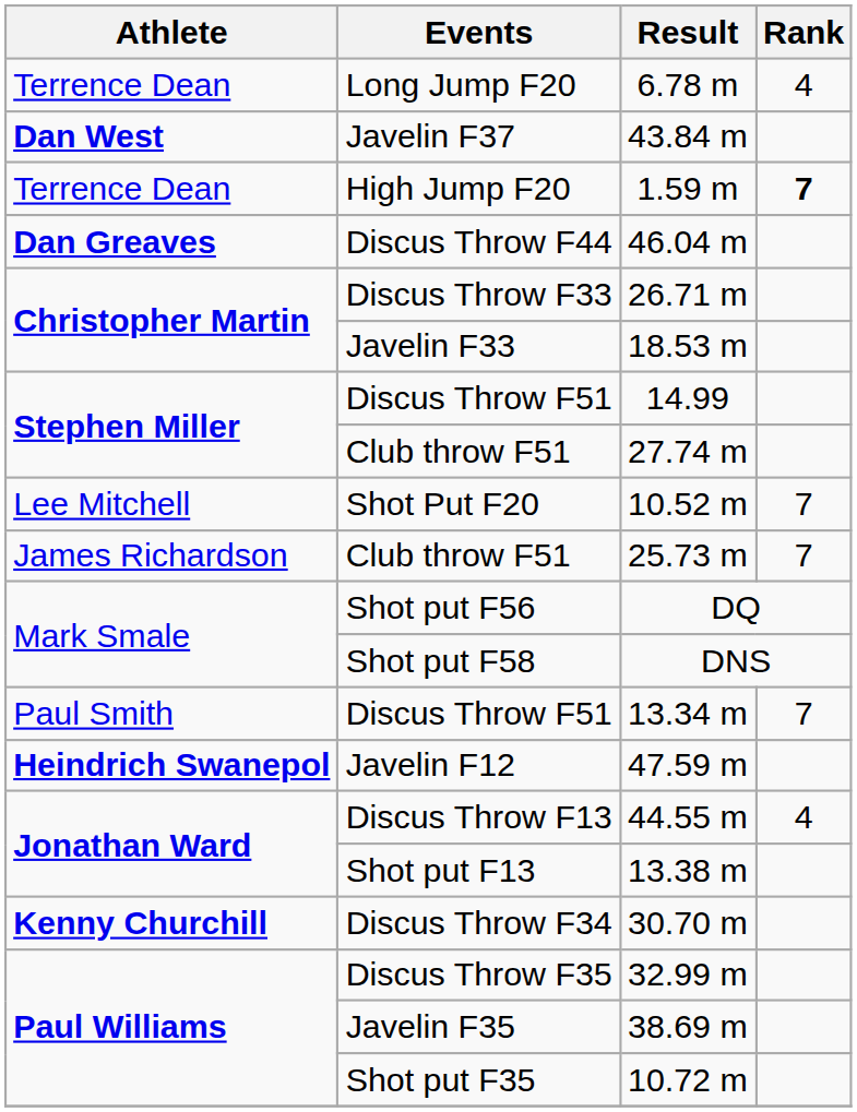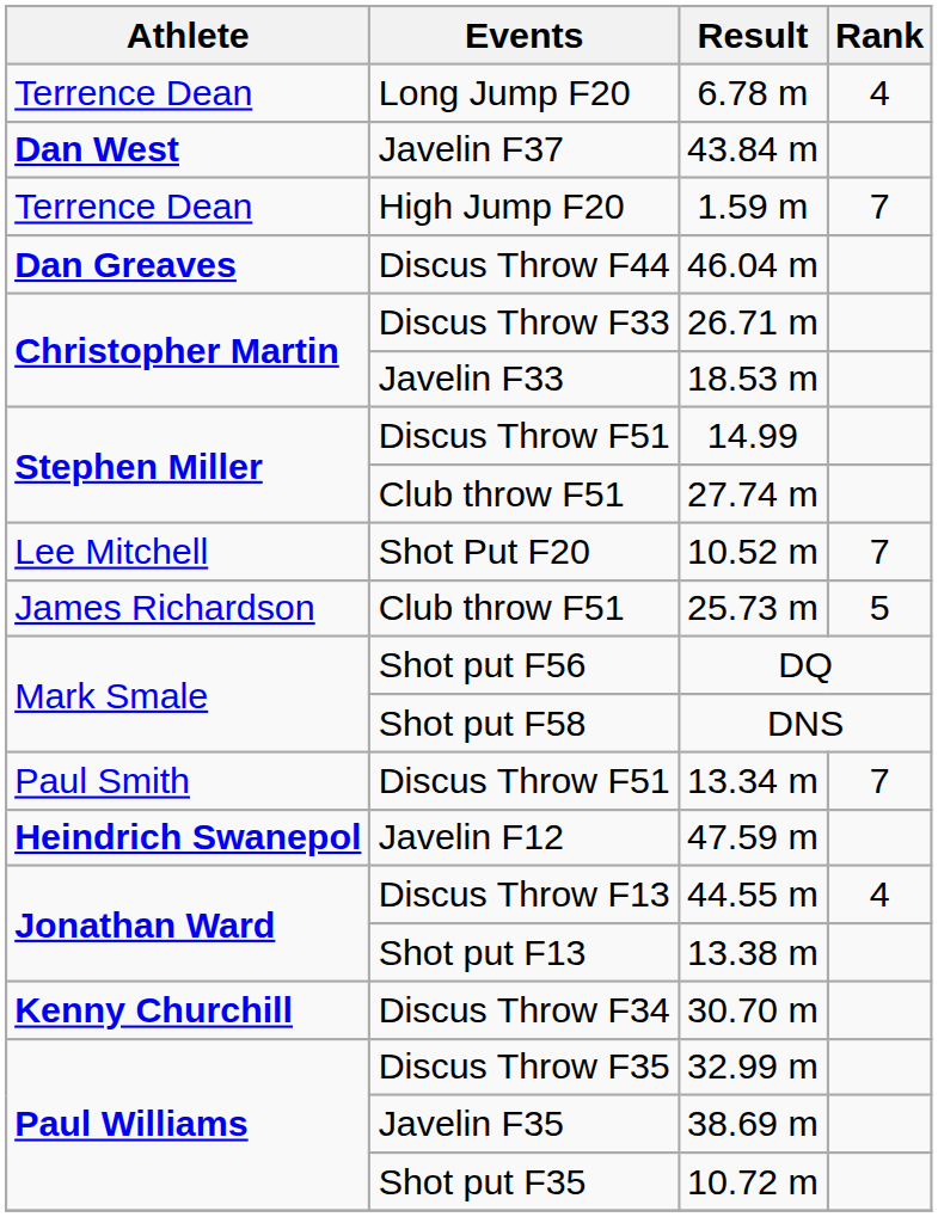High Jump F20 | Rank: bold -> normal
Club throw F51 / 25.73 m | Rank: 7 -> 5
